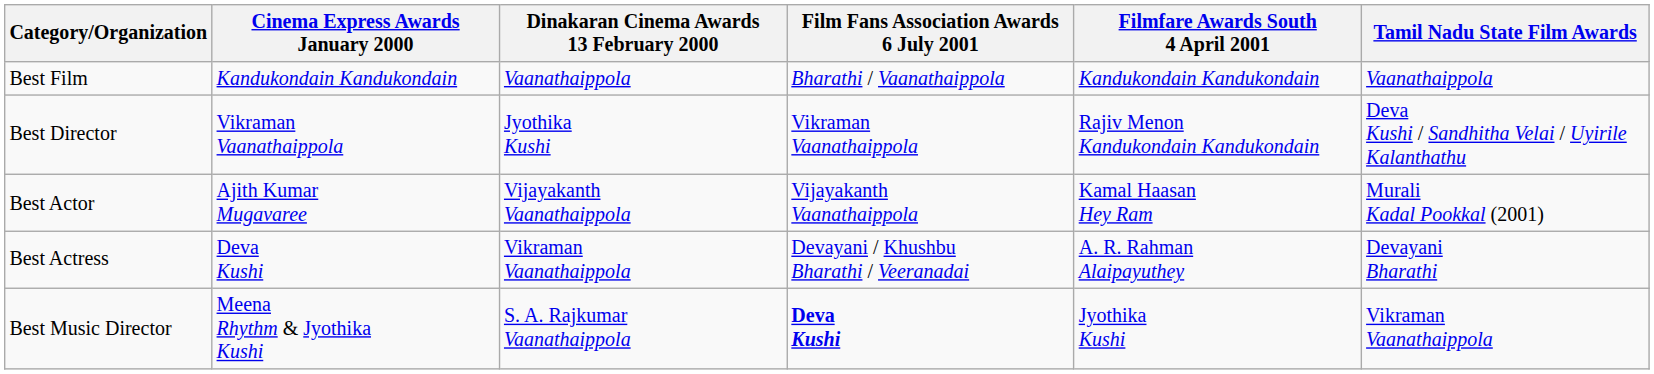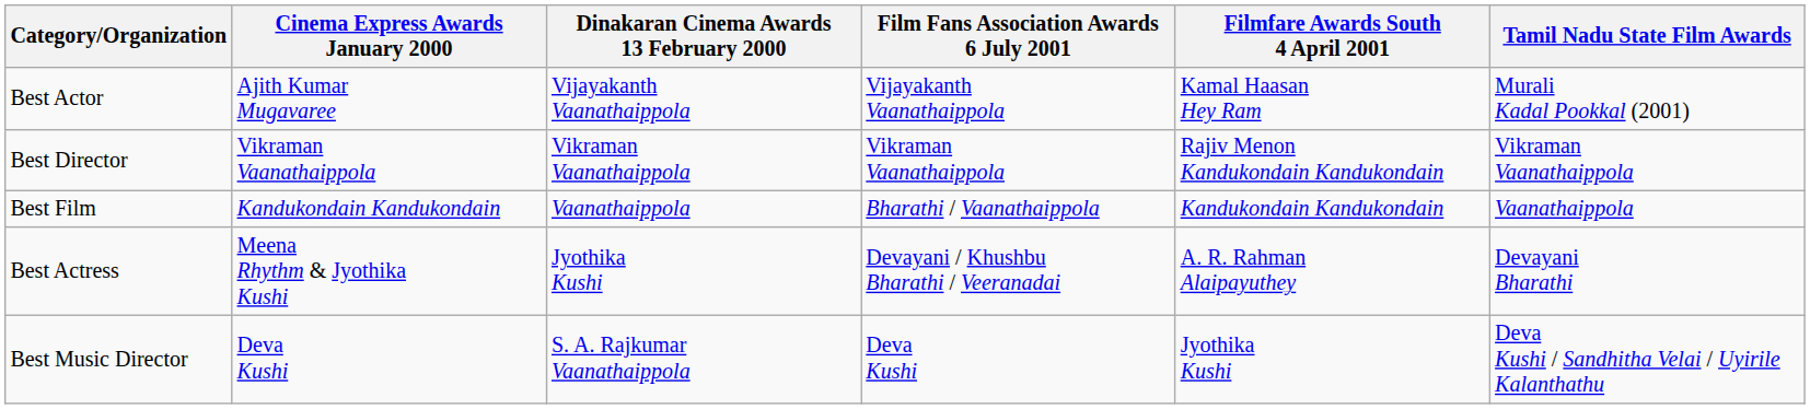rows swapped: Best Film <-> Best Actor
Best Director | Dinakaran Cinema Awards 13 February 2000: Jyothika Kushi -> Vikraman Vaanathaippola
Best Director | Tamil Nadu State Film Awards: Deva Kushi / Sandhitha Velai / Uyirile Kalanthathu -> Vikraman Vaanathaippola
Best Actress | Cinema Express Awards January 2000: Deva Kushi -> Meena Rhythm & Jyothika Kushi
Best Actress | Dinakaran Cinema Awards 13 February 2000: Vikraman Vaanathaippola -> Jyothika Kushi
Best Music Director | Cinema Express Awards January 2000: Meena Rhythm & Jyothika Kushi -> Deva Kushi
Best Music Director | Film Fans Association Awards 6 July 2001: bold -> normal
Best Music Director | Tamil Nadu State Film Awards: Vikraman Vaanathaippola -> Deva Kushi / Sandhitha Velai / Uyirile Kalanthathu
